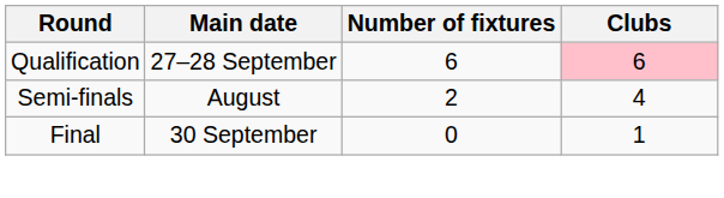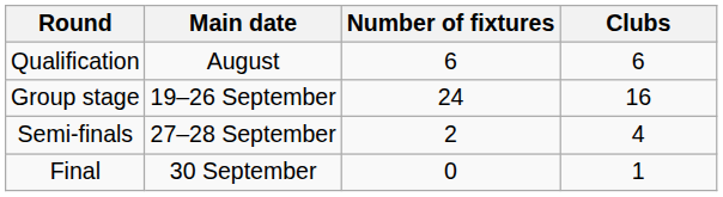Qualification | Main date: 27–28 September -> August
Qualification | Clubs: pink background -> no background
+ row: Group stage | 19–26 September | 24 | 16
Semi-finals | Main date: August -> 27–28 September
